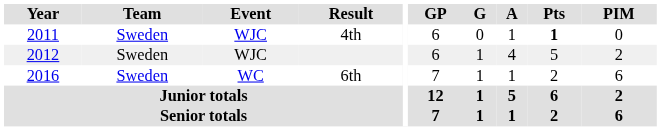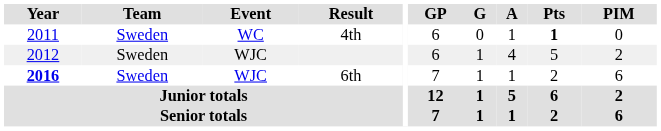4th | Event: WJC -> WC
6th | Year: normal -> bold
6th | Event: WC -> WJC
